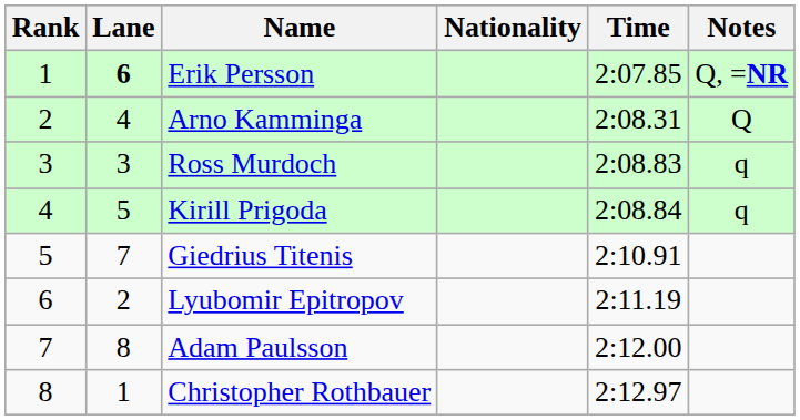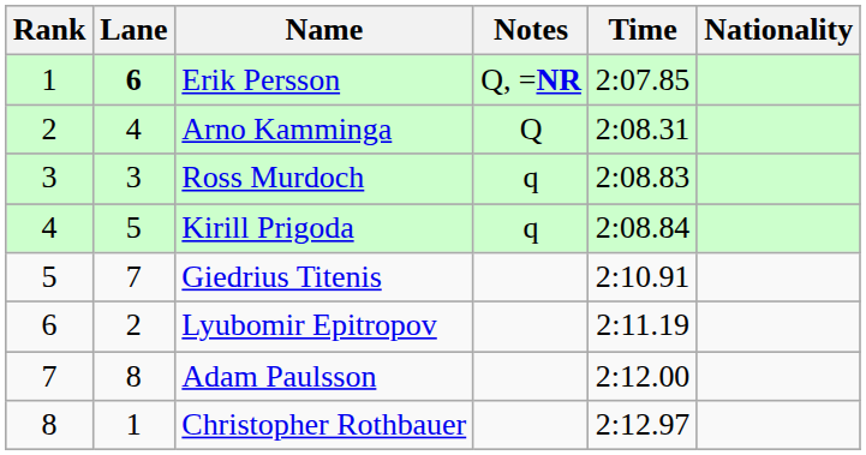columns swapped: Nationality <-> Notes
